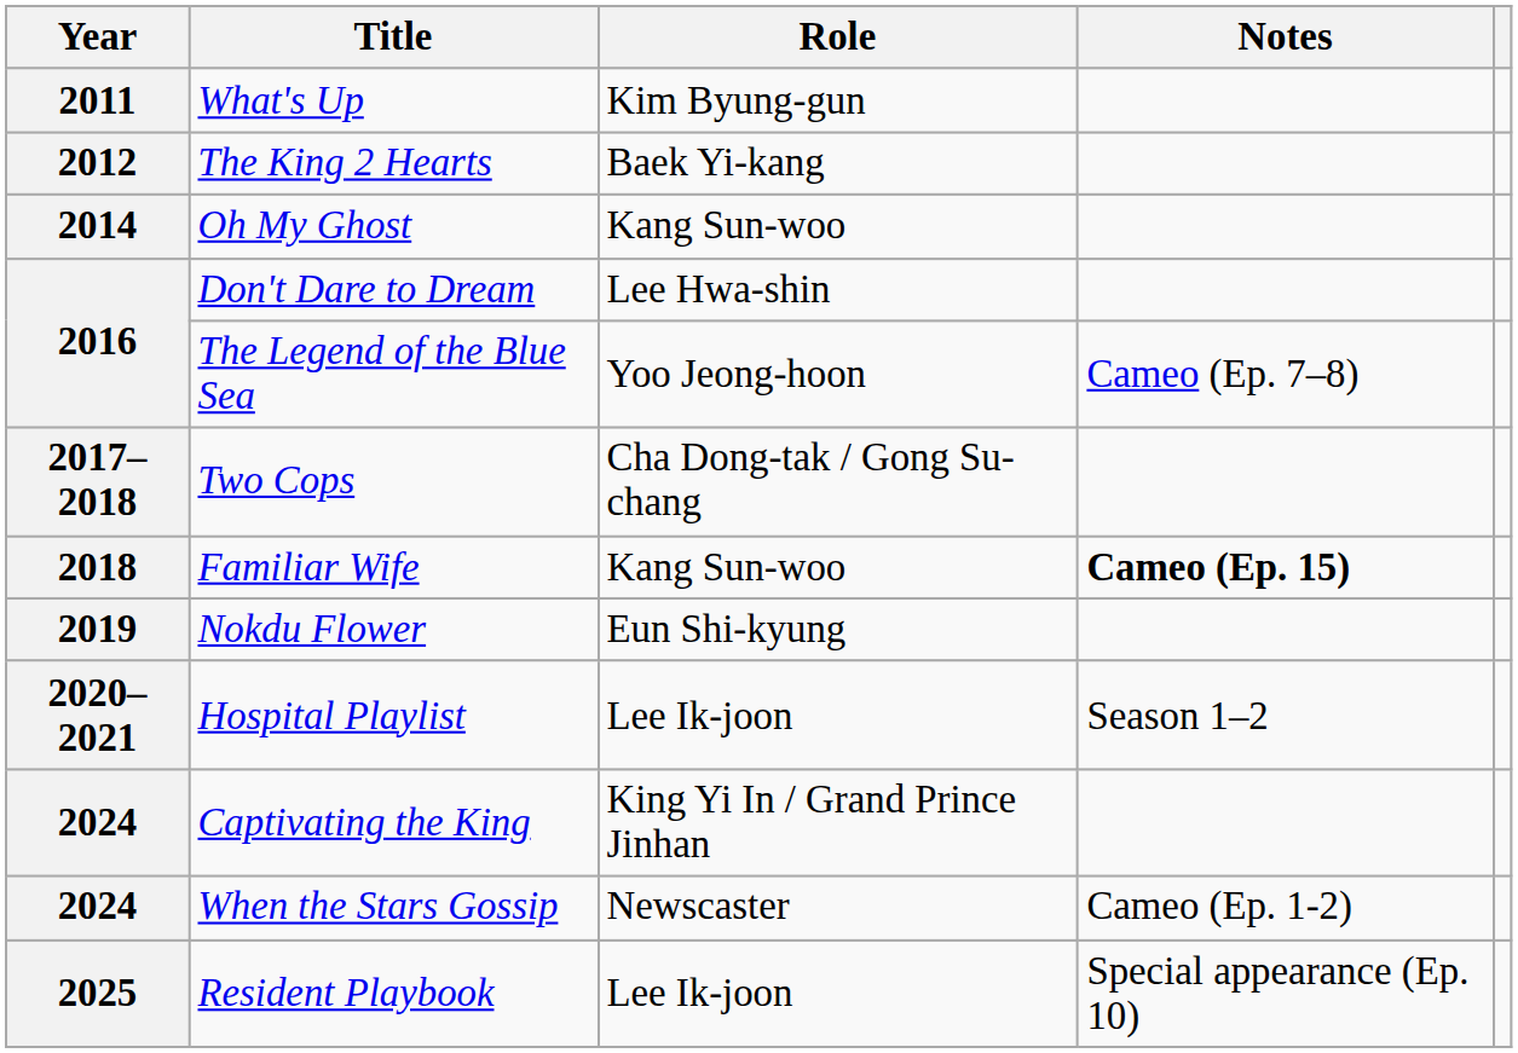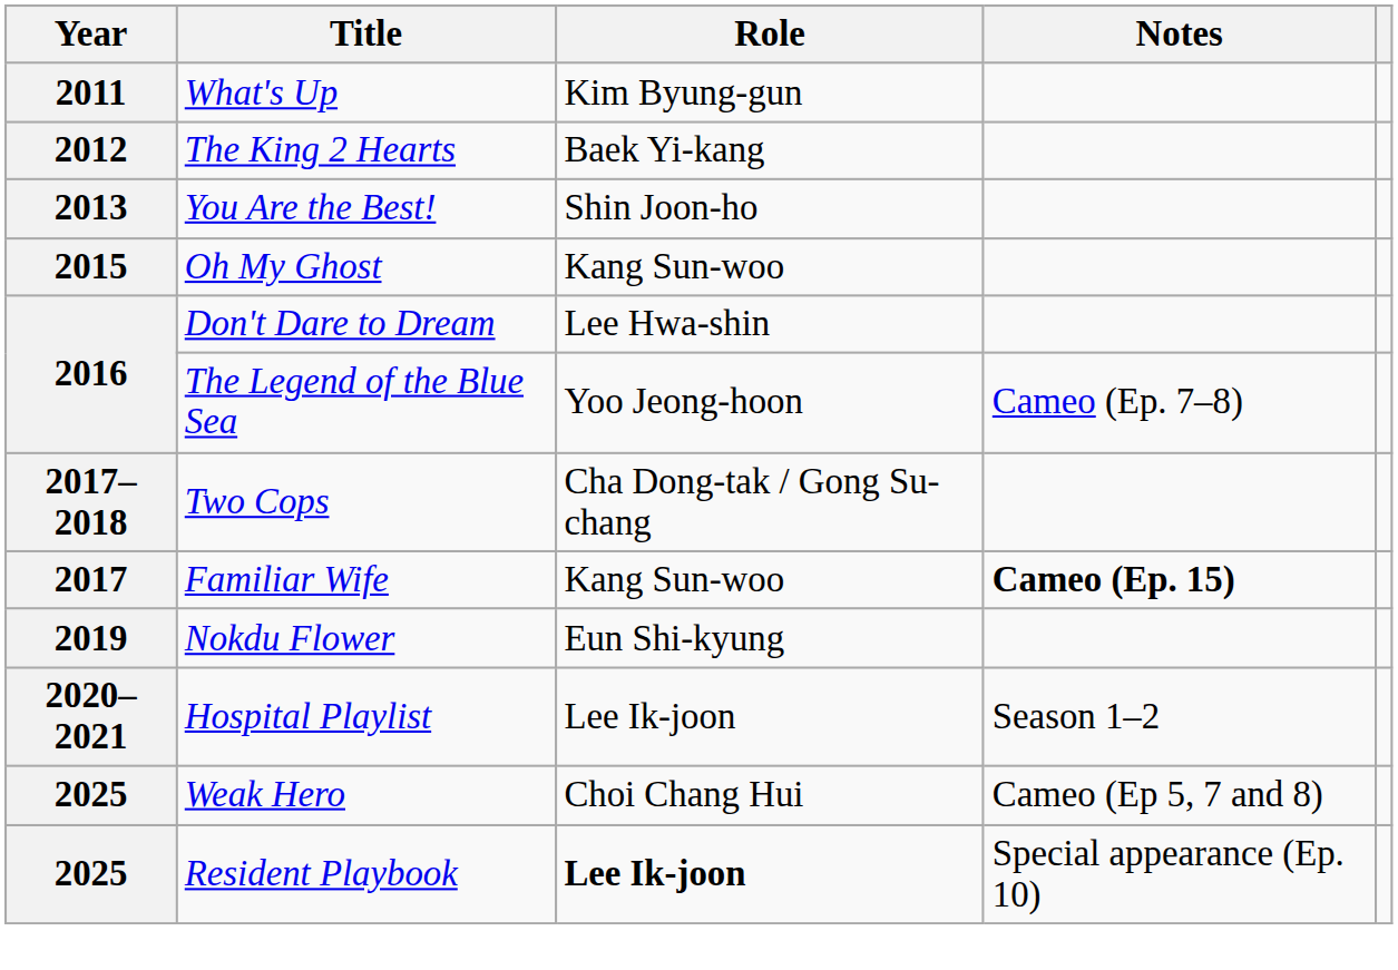+ row: 2013 | You Are the Best! | Shin Joon-ho
Oh My Ghost | Year: 2014 -> 2015
Familiar Wife | Year: 2018 -> 2017
- row: 2024 | Captivating the King | King Yi In / Grand Prince Jinhan
- row: 2024 | When the Stars Gossip | Newscaster | Cameo (Ep. 1-2)
+ row: 2025 | Weak Hero | Choi Chang Hui | Cameo (Ep 5, 7 and 8)
Resident Playbook | Role: normal -> bold
